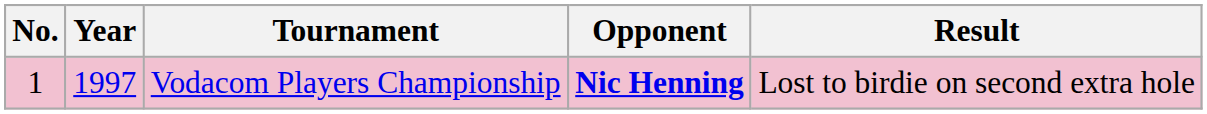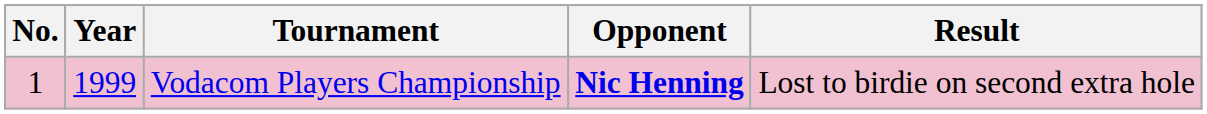Vodacom Players Championship | Year: 1997 -> 1999
